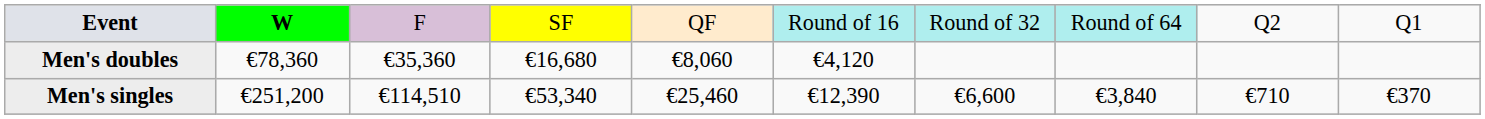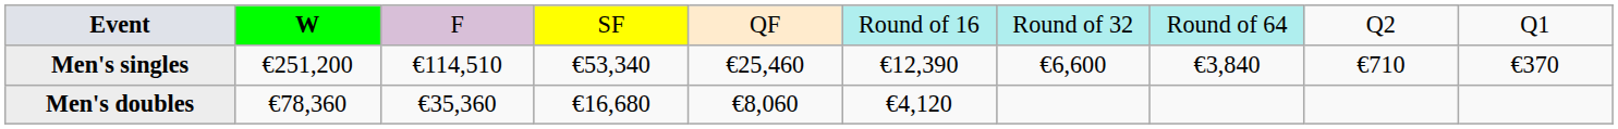rows swapped: Men's singles <-> Men's doubles
